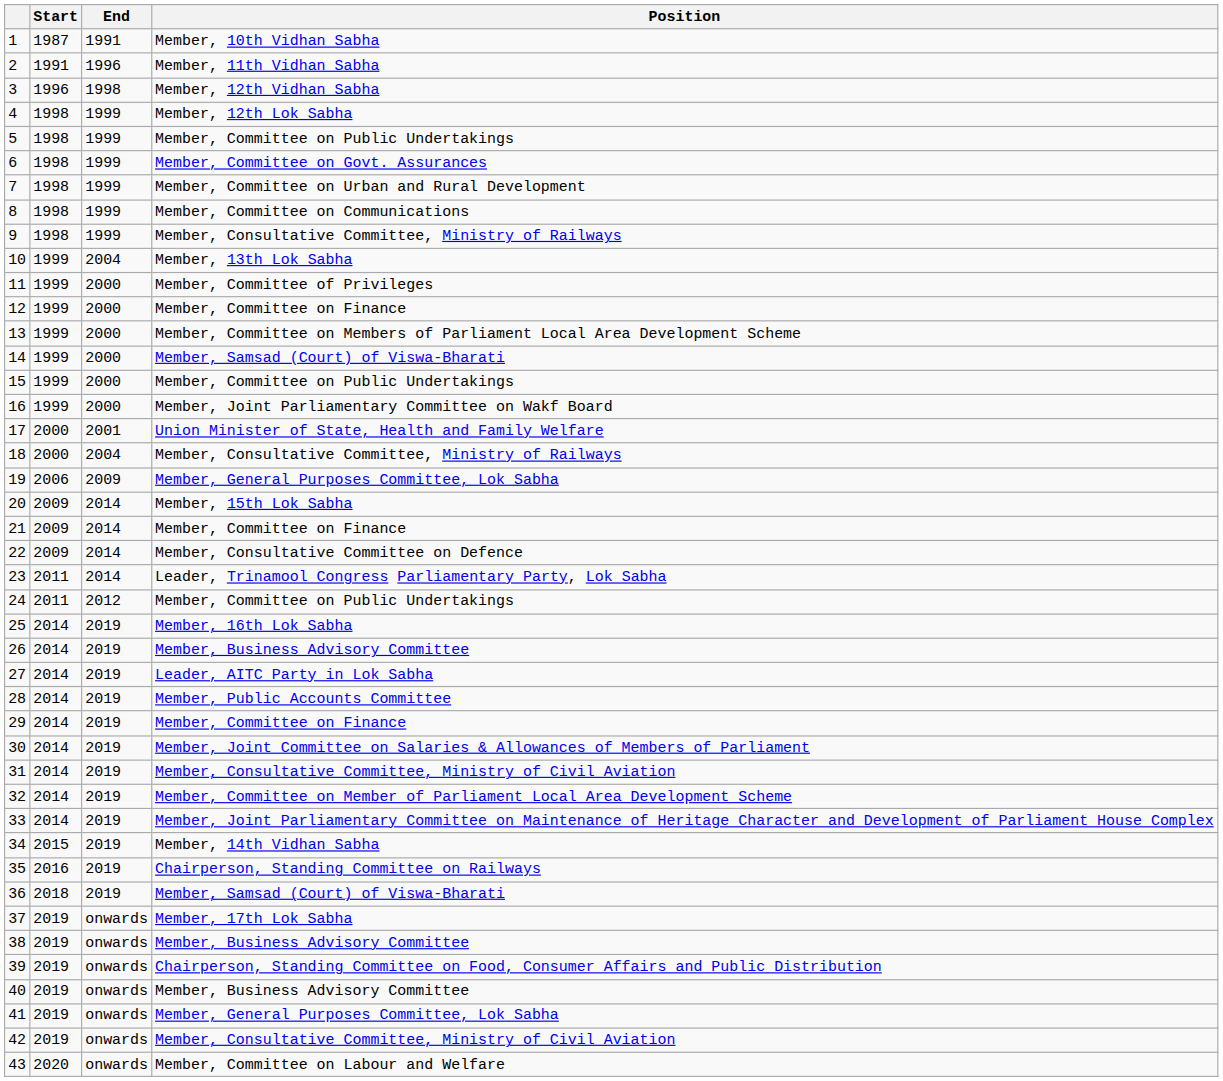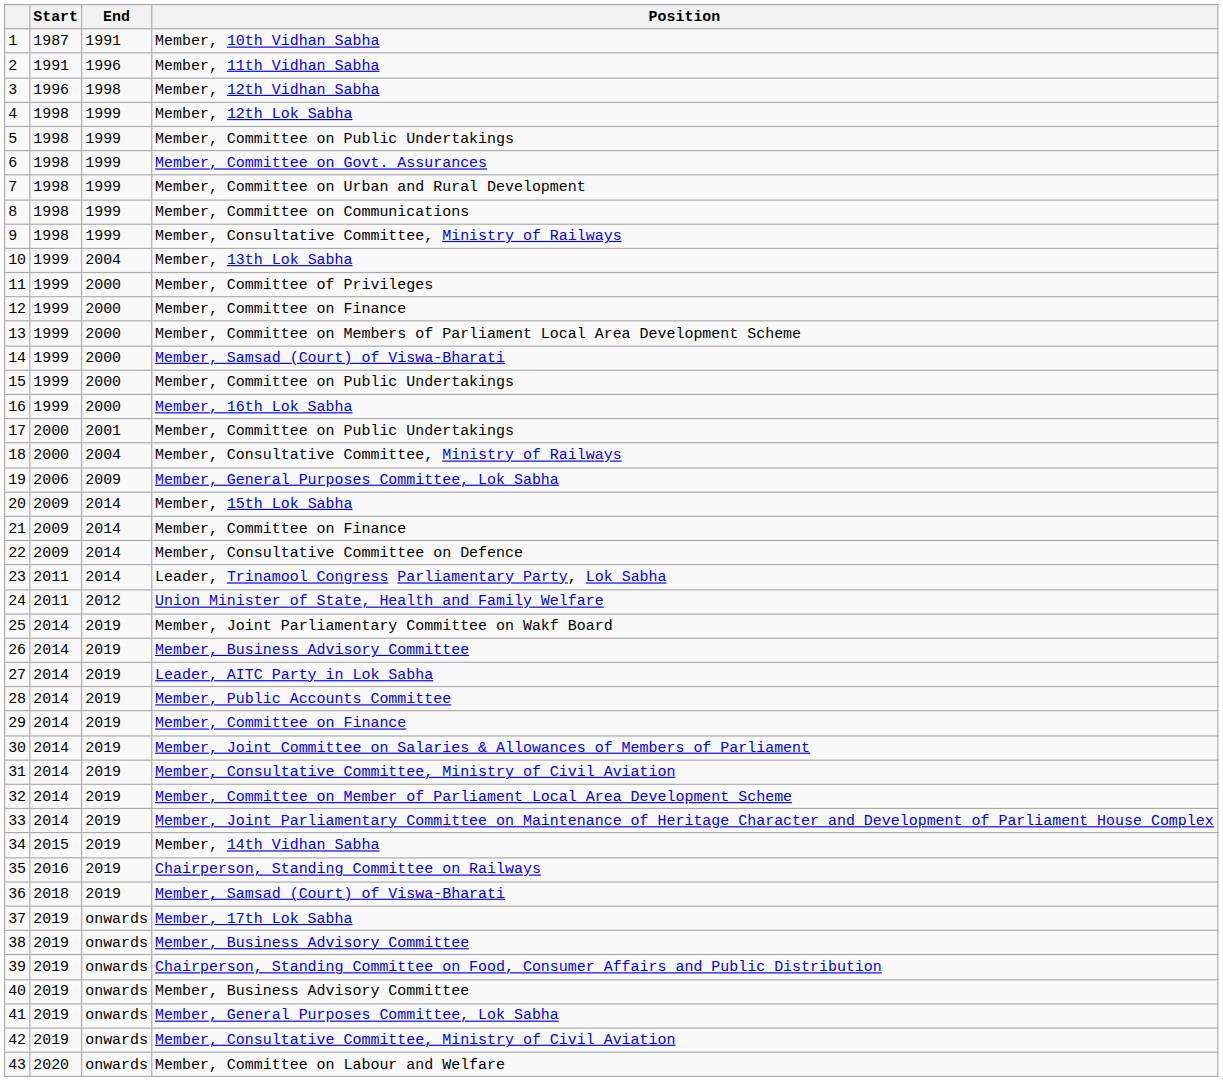16 | Position: Member, Joint Parliamentary Committee on Wakf Board -> Member, 16th Lok Sabha
17 | Position: Union Minister of State, Health and Family Welfare -> Member, Committee on Public Undertakings
24 | Position: Member, Committee on Public Undertakings -> Union Minister of State, Health and Family Welfare
25 | Position: Member, 16th Lok Sabha -> Member, Joint Parliamentary Committee on Wakf Board
